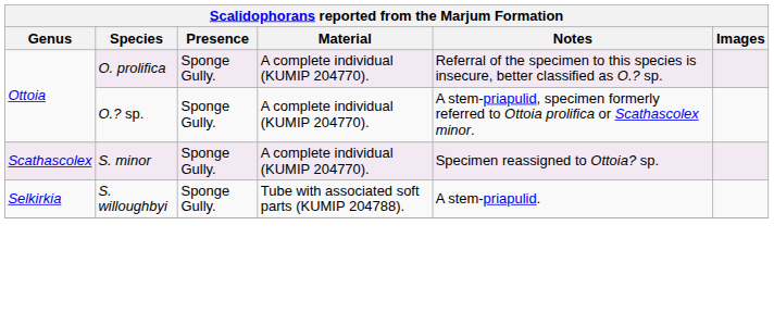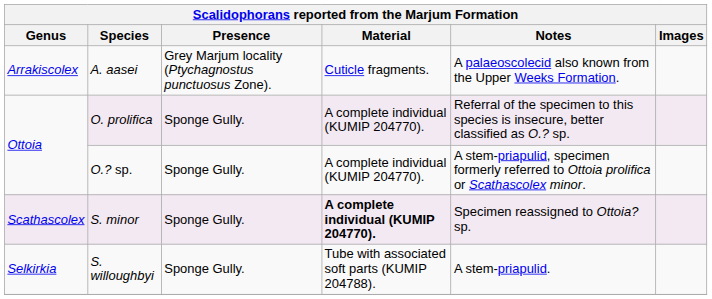+ row: Arrakiscolex | A. aasei | Grey Marjum locality (Ptychagnostus punctuosus Zone). | Cuticle fragments. | A palaeoscolecid also known from the Upper Weeks Formation.
S. minor | Material: normal -> bold
